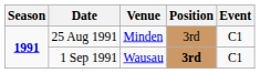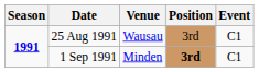25 Aug 1991 | Venue: Minden -> Wausau
1 Sep 1991 | Venue: Wausau -> Minden
